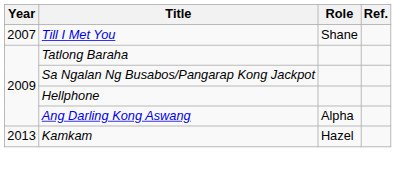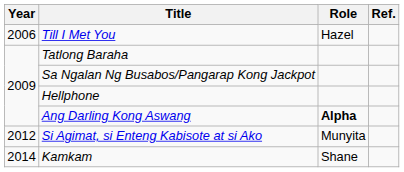Till I Met You | Year: 2007 -> 2006
Till I Met You | Role: Shane -> Hazel
Ang Darling Kong Aswang | Role: normal -> bold
+ row: 2012 | Si Agimat, si Enteng Kabisote at si Ako | Munyita
Kamkam | Year: 2013 -> 2014
Kamkam | Role: Hazel -> Shane
